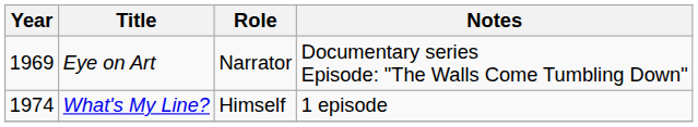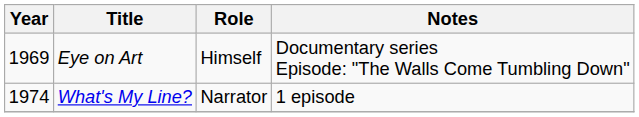Eye on Art | Role: Narrator -> Himself
What's My Line? | Role: Himself -> Narrator
